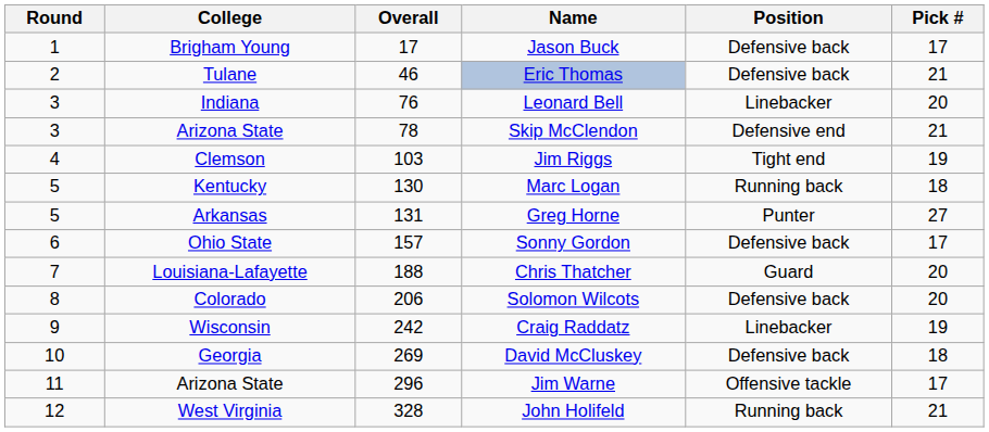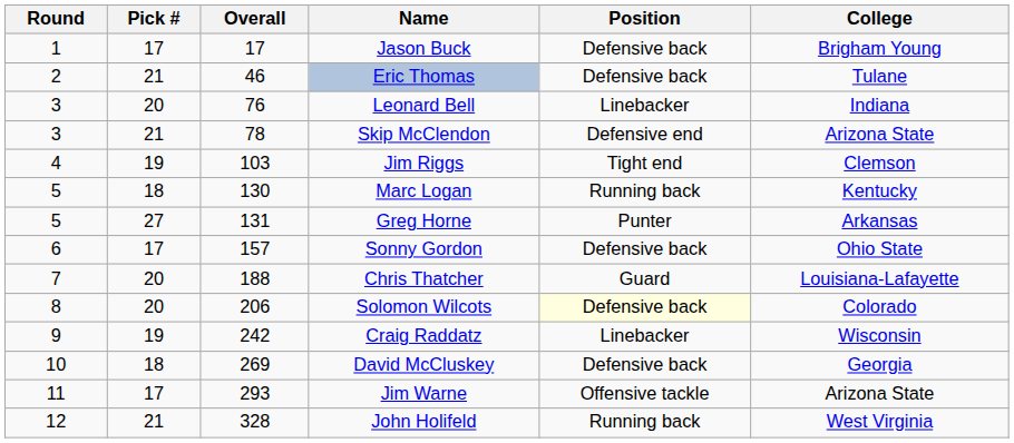columns swapped: Pick # <-> College
Solomon Wilcots | Position: no background -> lightyellow background
Jim Warne | Overall: 296 -> 293
